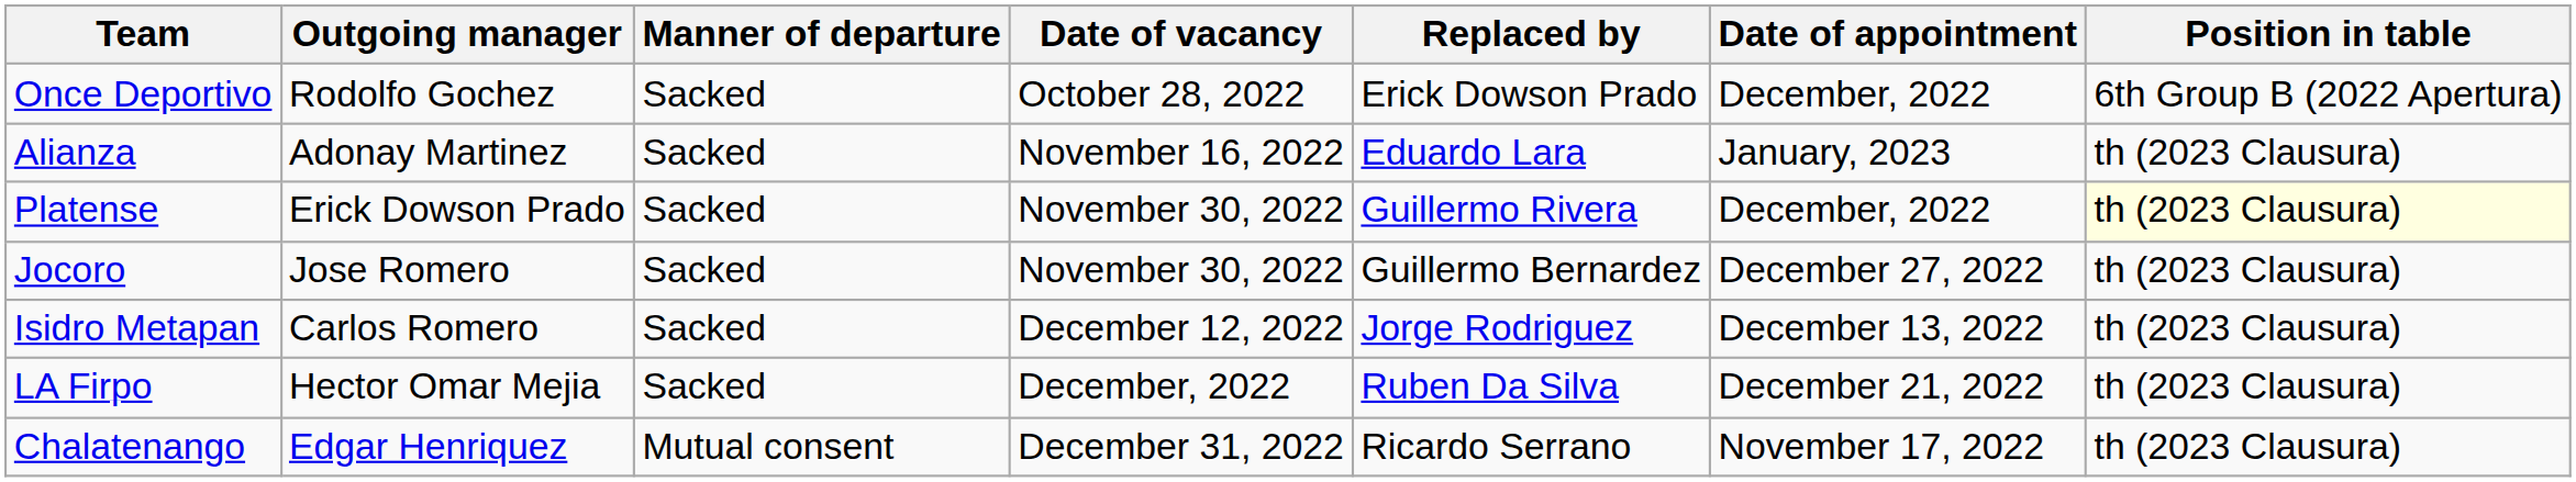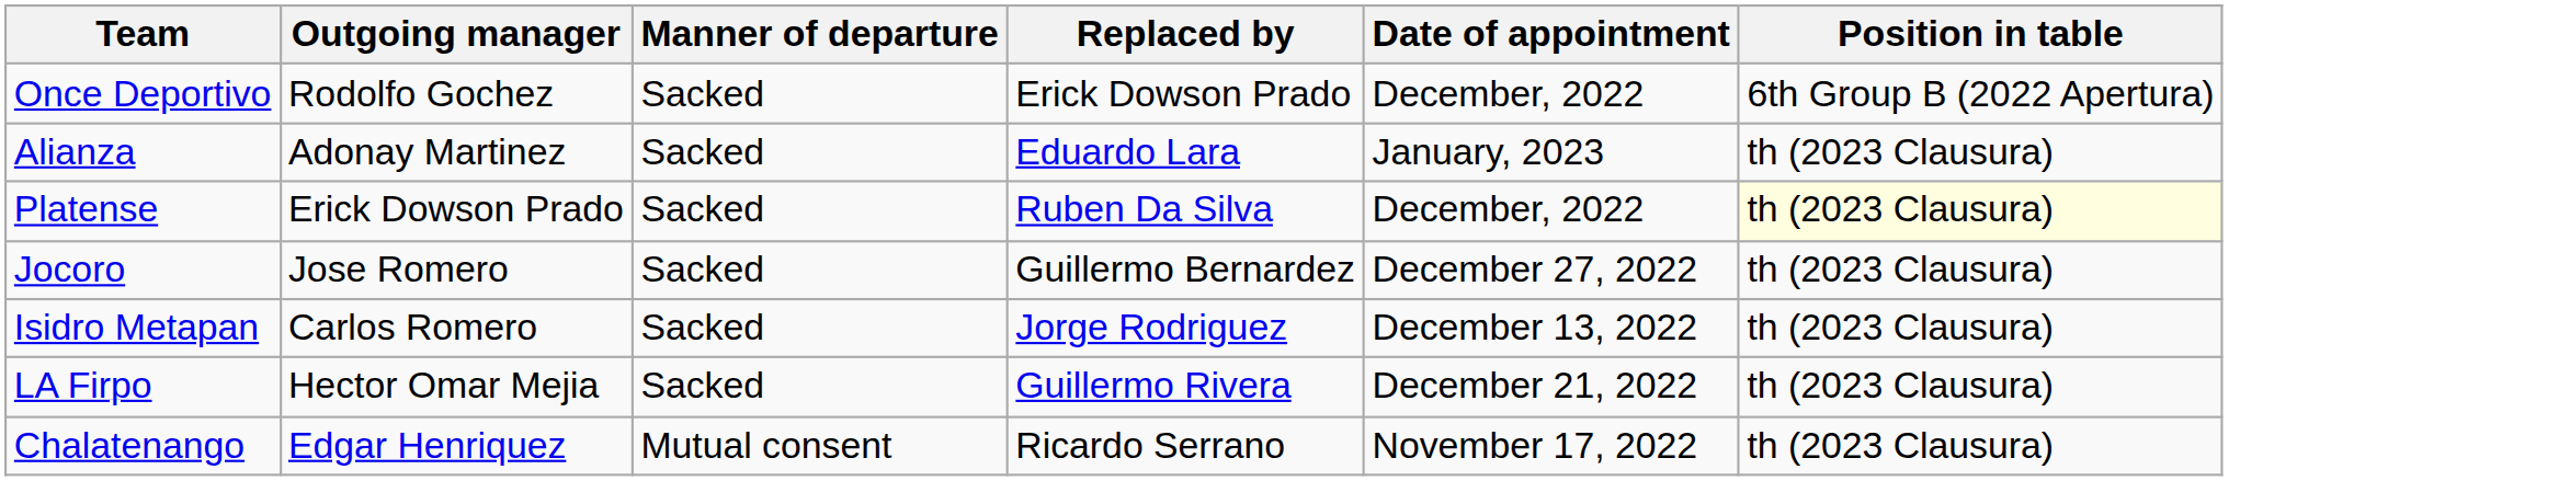- column: Date of vacancy | October 28, 2022 | November 16, 2022 | November 30, 2022 | November 30, 2022 | December 12, 2022 | December, 2022 | December 31, 2022
Platense | Replaced by: Guillermo Rivera -> Ruben Da Silva
LA Firpo | Replaced by: Ruben Da Silva -> Guillermo Rivera
